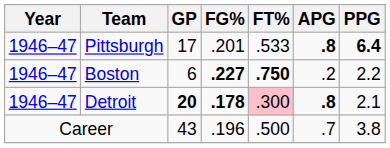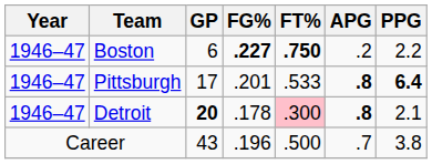rows swapped: Pittsburgh <-> Boston
Detroit | FG%: bold -> normal
